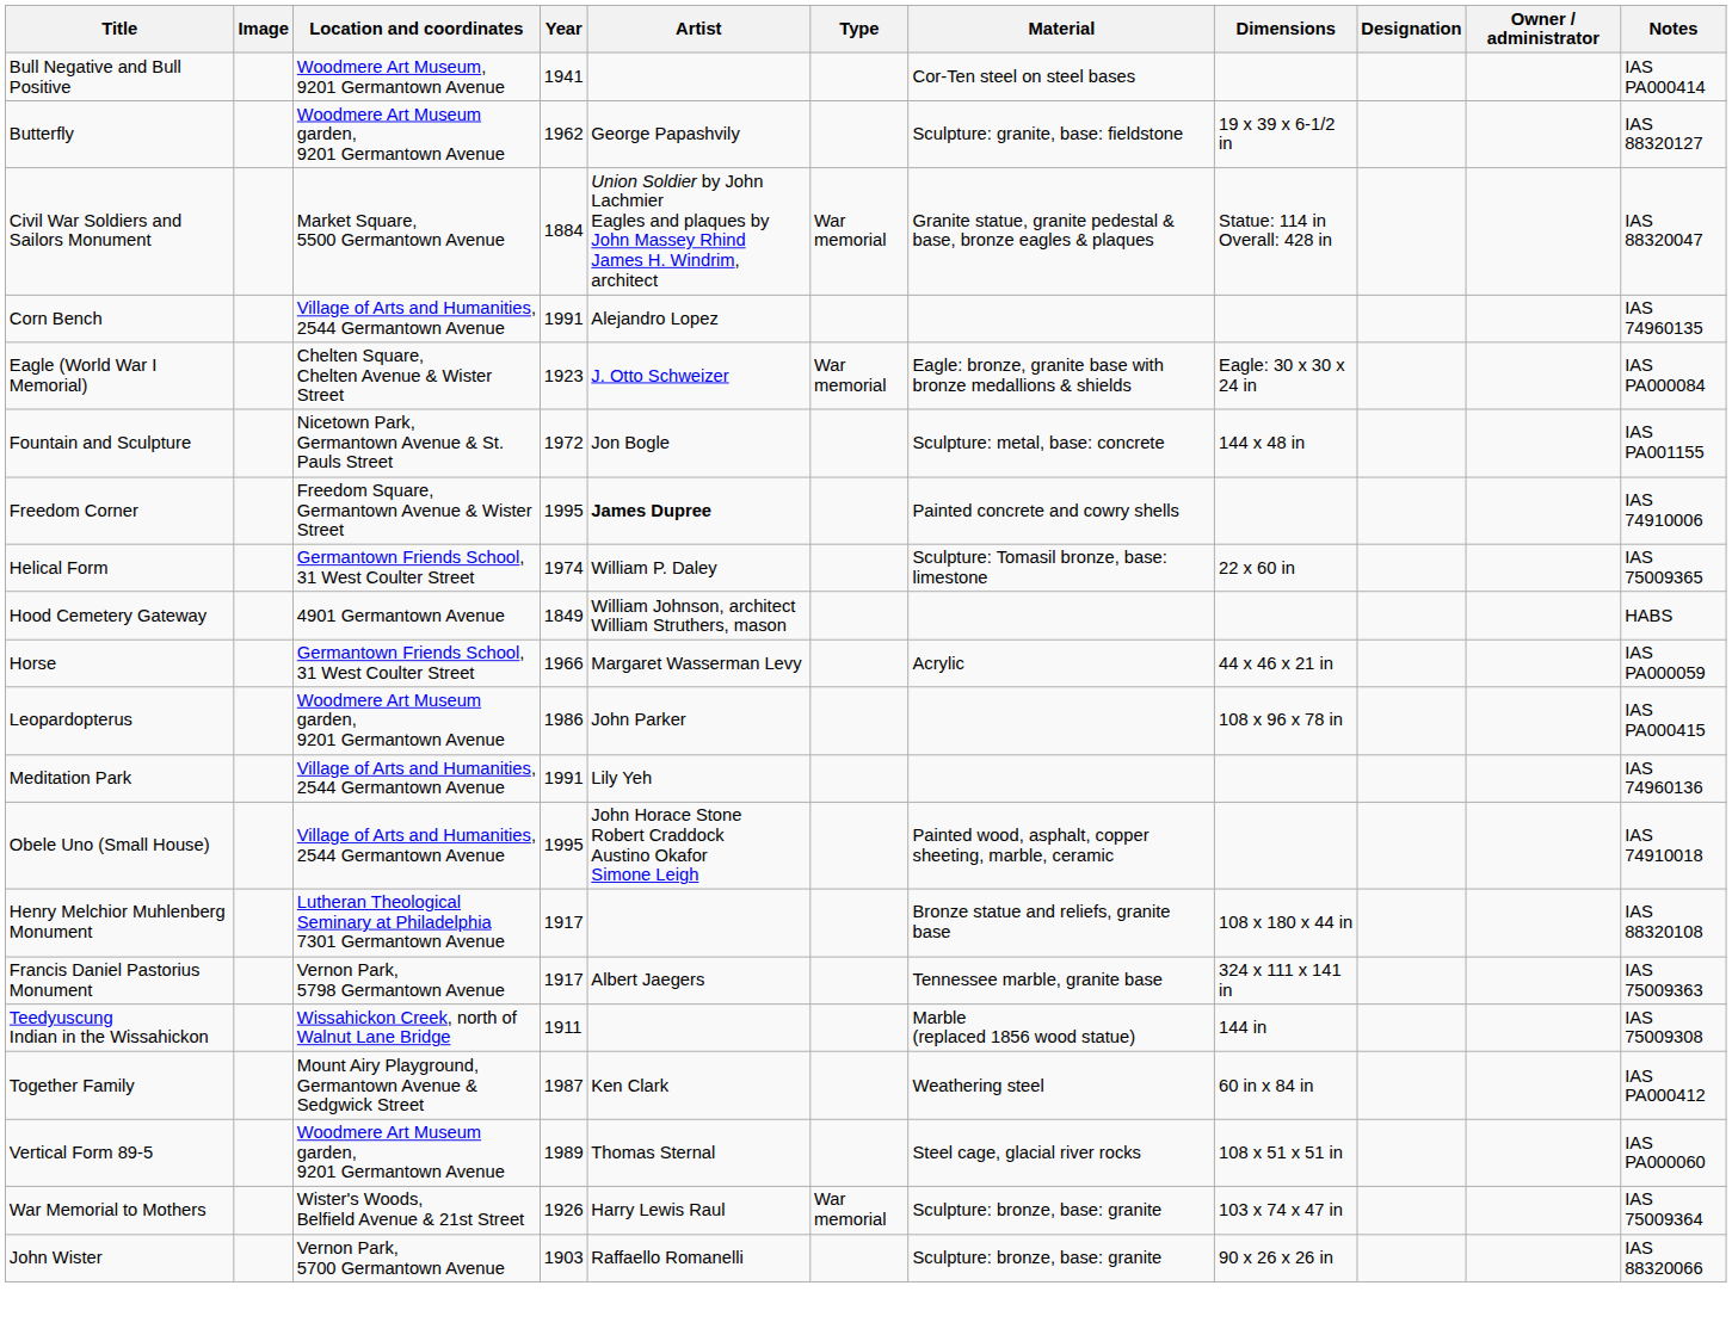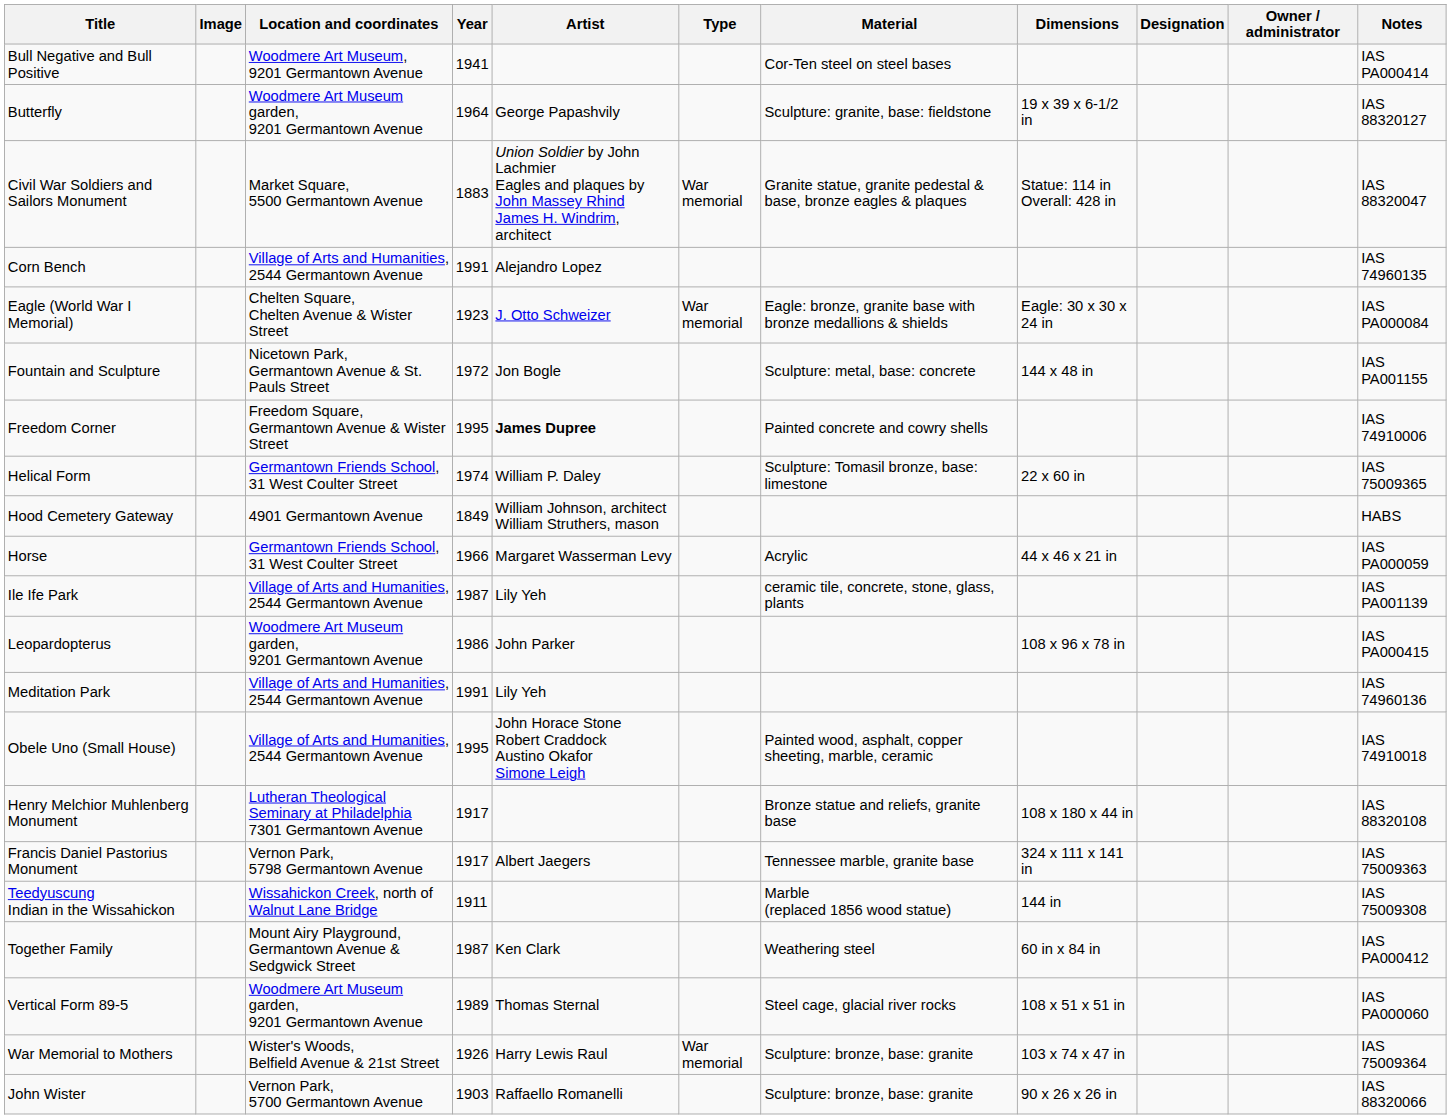Butterfly | Year: 1962 -> 1964
Civil War Soldiers and Sailors Monument | Year: 1884 -> 1883
+ row: Ile Ife Park | Village of Arts and Humanities, 2544 Germantown Avenue | 1987 | Lily Yeh | ceramic tile, concrete, stone, glass, plants | IAS PA001139
